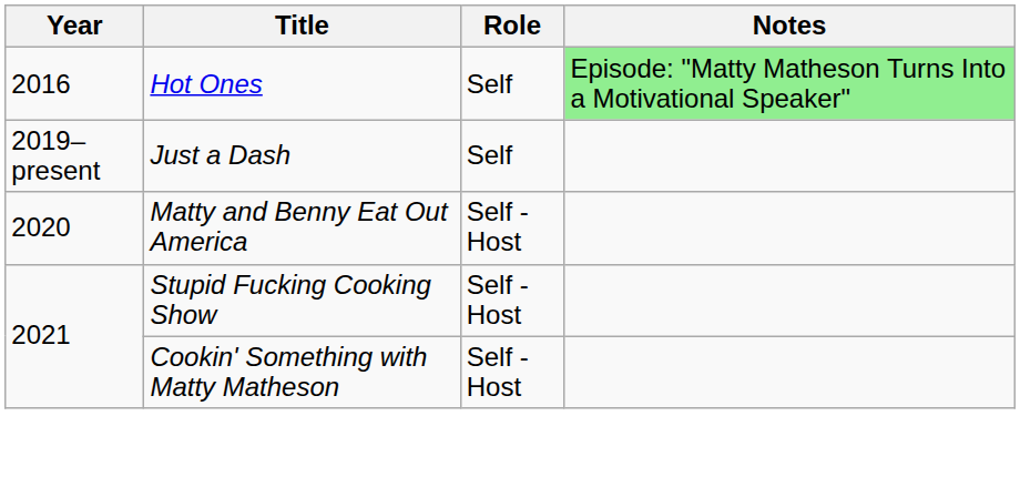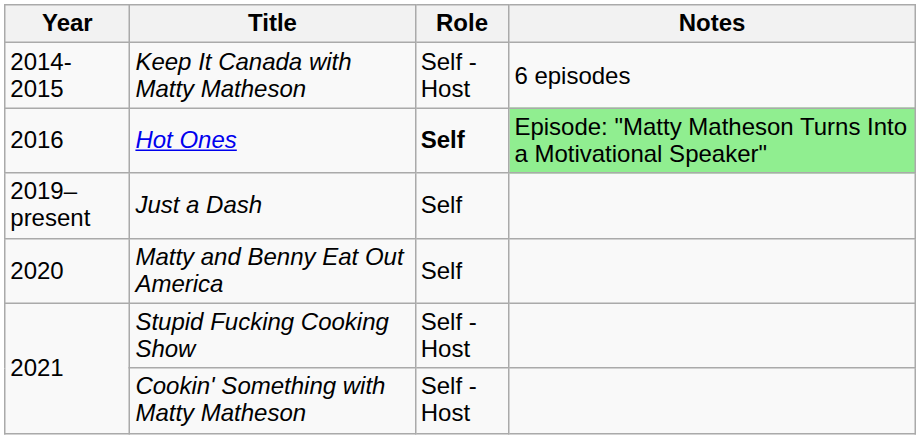+ row: 2014-2015 | Keep It Canada with Matty Matheson | Self - Host | 6 episodes
Hot Ones | Role: normal -> bold
Matty and Benny Eat Out America | Role: Self - Host -> Self
